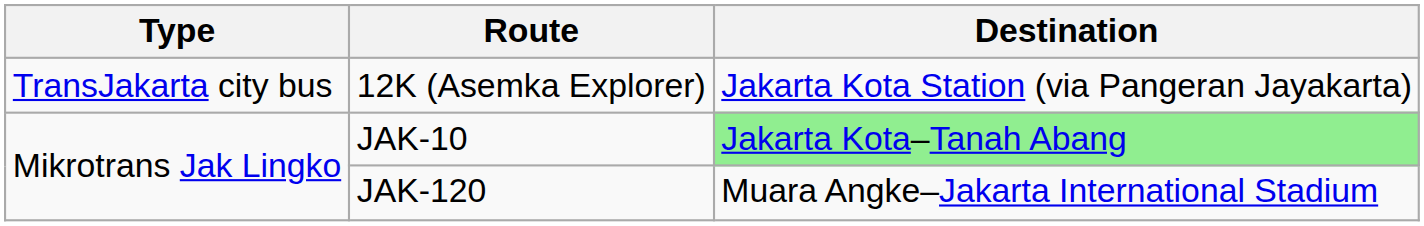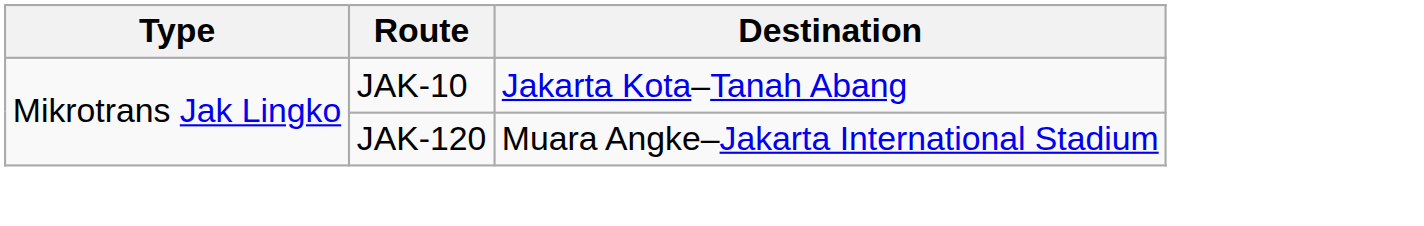- row: TransJakarta city bus | 12K (Asemka Explorer) | Jakarta Kota Station (via Pangeran Jayakarta)
JAK-10 | Destination: lightgreen background -> no background
